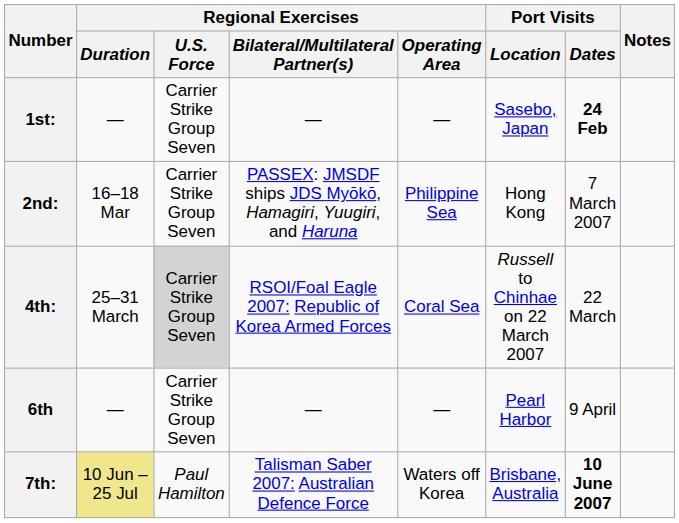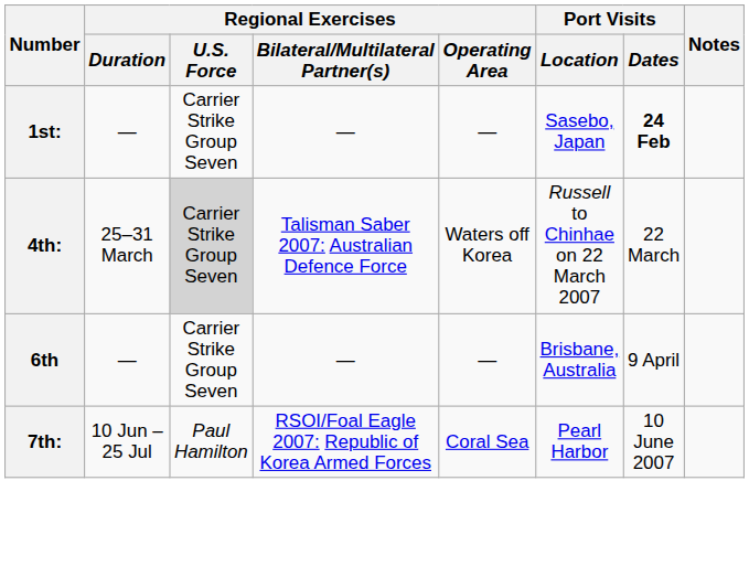- row: 2nd: | 16–18 Mar | Carrier Strike Group Seven | PASSEX: JMSDF ships JDS Myōkō, Hamagiri, Yuugiri, and Haruna | Philippine Sea | Hong Kong | 7 March 2007
4th: | Regional Exercises / Bilateral/Multilateral Partner(s): RSOI/Foal Eagle 2007: Republic of Korea Armed Forces -> Talisman Saber 2007: Australian Defence Force
4th: | Regional Exercises / Operating Area: Coral Sea -> Waters off Korea
6th | Port Visits / Location: Pearl Harbor -> Brisbane, Australia
7th: | Regional Exercises / Duration: khaki background -> no background
7th: | Regional Exercises / Bilateral/Multilateral Partner(s): Talisman Saber 2007: Australian Defence Force -> RSOI/Foal Eagle 2007: Republic of Korea Armed Forces
7th: | Regional Exercises / Operating Area: Waters off Korea -> Coral Sea
7th: | Port Visits / Location: Brisbane, Australia -> Pearl Harbor
7th: | Port Visits / Dates: bold -> normal
